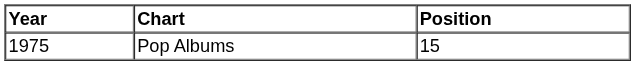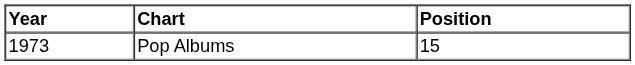Pop Albums | Year: 1975 -> 1973
